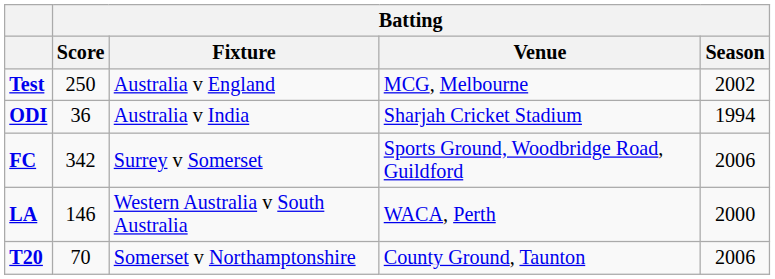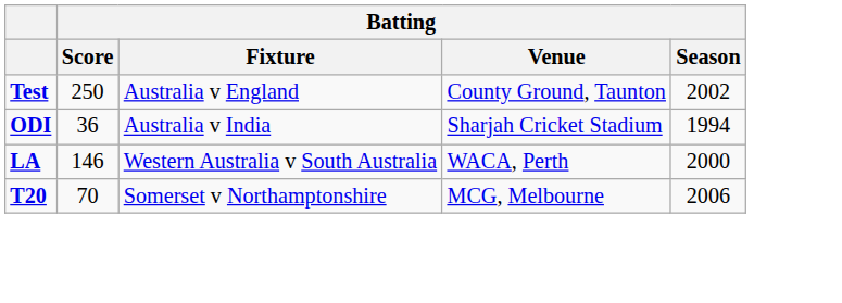Test | Batting / Venue: MCG, Melbourne -> County Ground, Taunton
- row: FC | 342 | Surrey v Somerset | Sports Ground, Woodbridge Road, Guildford | 2006
T20 | Batting / Venue: County Ground, Taunton -> MCG, Melbourne
